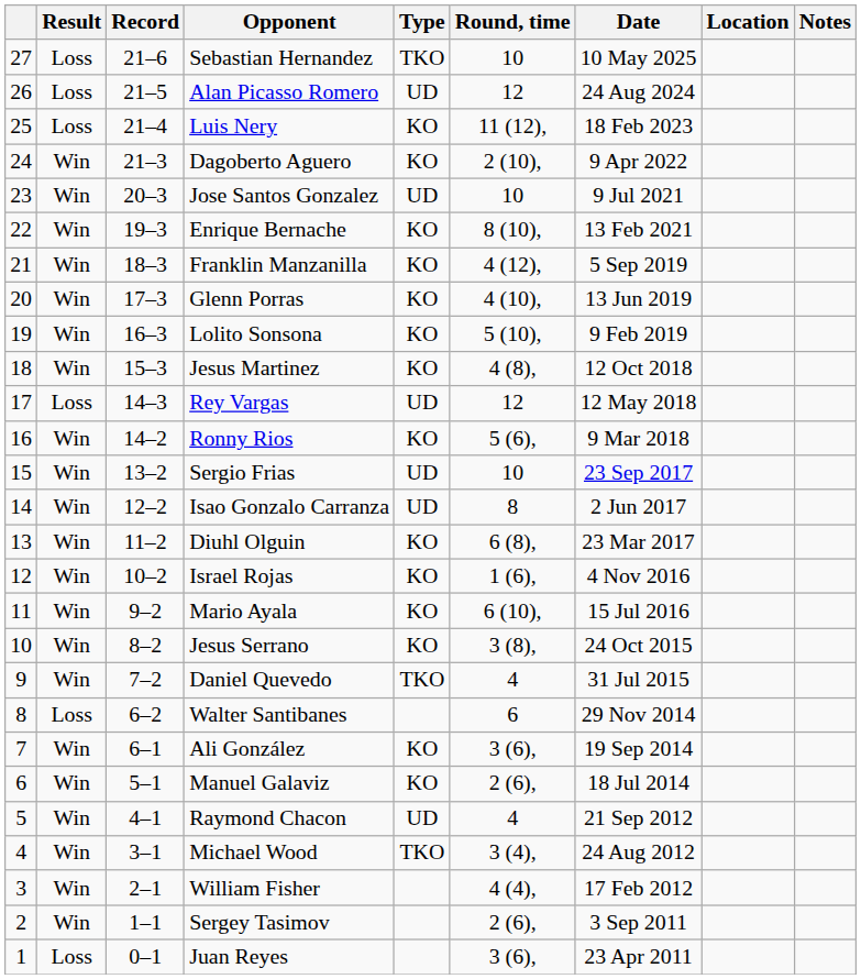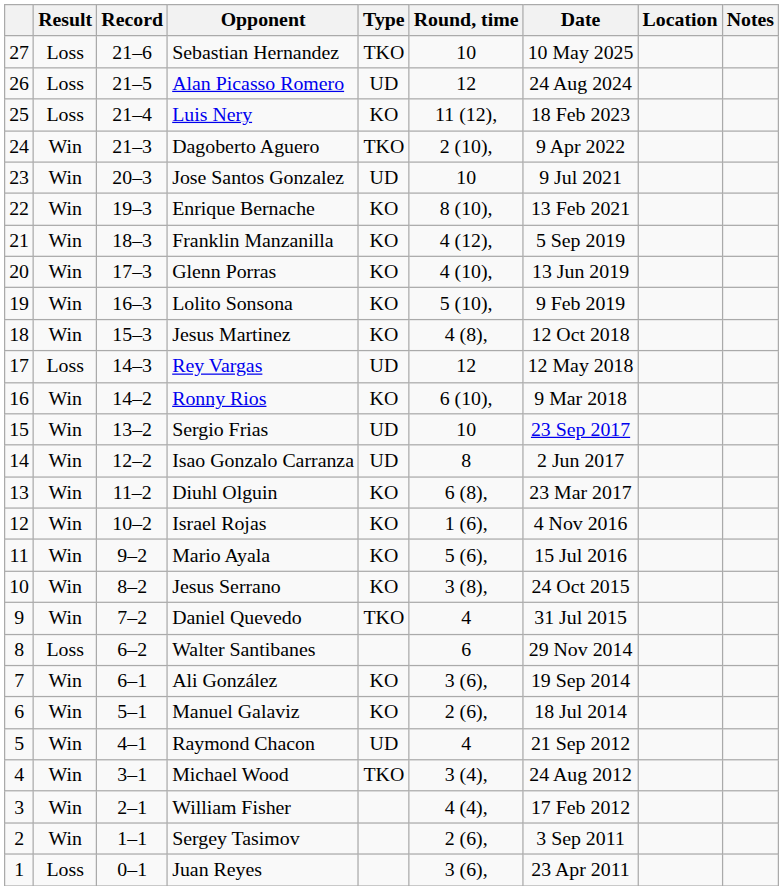Dagoberto Aguero | Type: KO -> TKO
Ronny Rios | Round, time: 5 (6), -> 6 (10),
Mario Ayala | Round, time: 6 (10), -> 5 (6),
